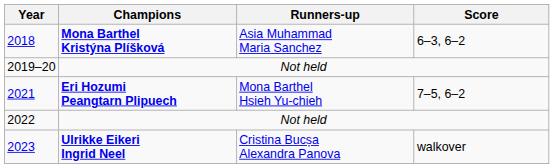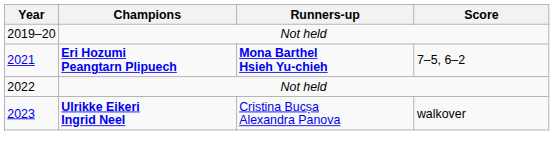- row: 2018 | Mona Barthel Kristýna Plíšková | Asia Muhammad Maria Sanchez | 6–3, 6–2
2021 | Runners-up: normal -> bold
